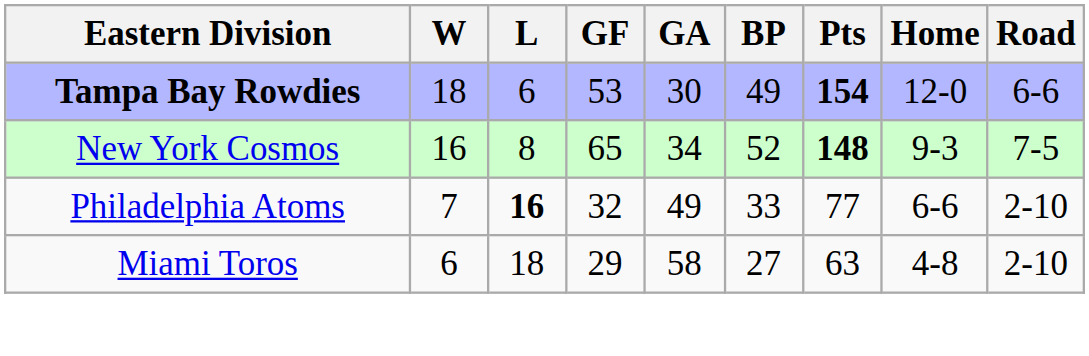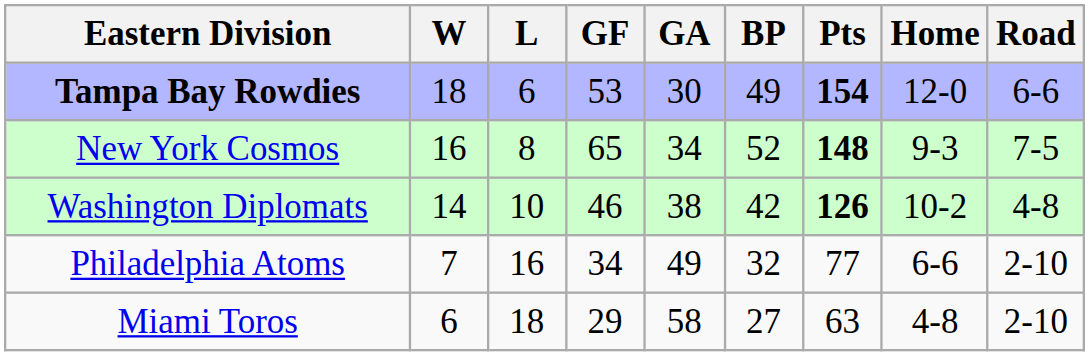+ row: Washington Diplomats | 14 | 10 | 46 | 38 | 42 | 126 | 10-2 | 4-8
Philadelphia Atoms | L: bold -> normal
Philadelphia Atoms | GF: 32 -> 34
Philadelphia Atoms | BP: 33 -> 32
